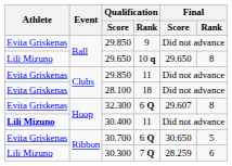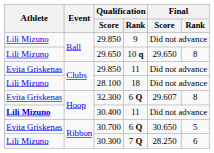29.850 / 9 | Athlete: Evita Griskenas -> Lili Mizuno
28.100 | Athlete: Evita Griskenas -> Lili Mizuno
30.300 | Final / Score: 28.259 -> 28.250
